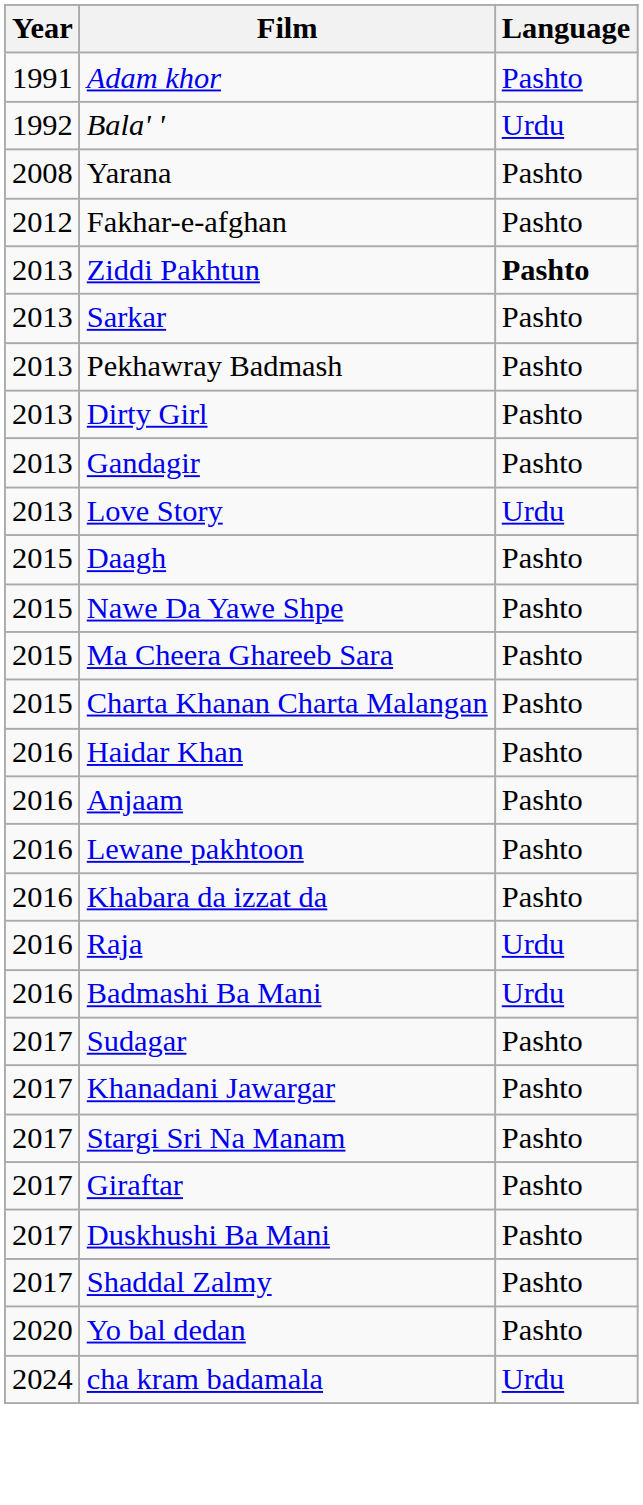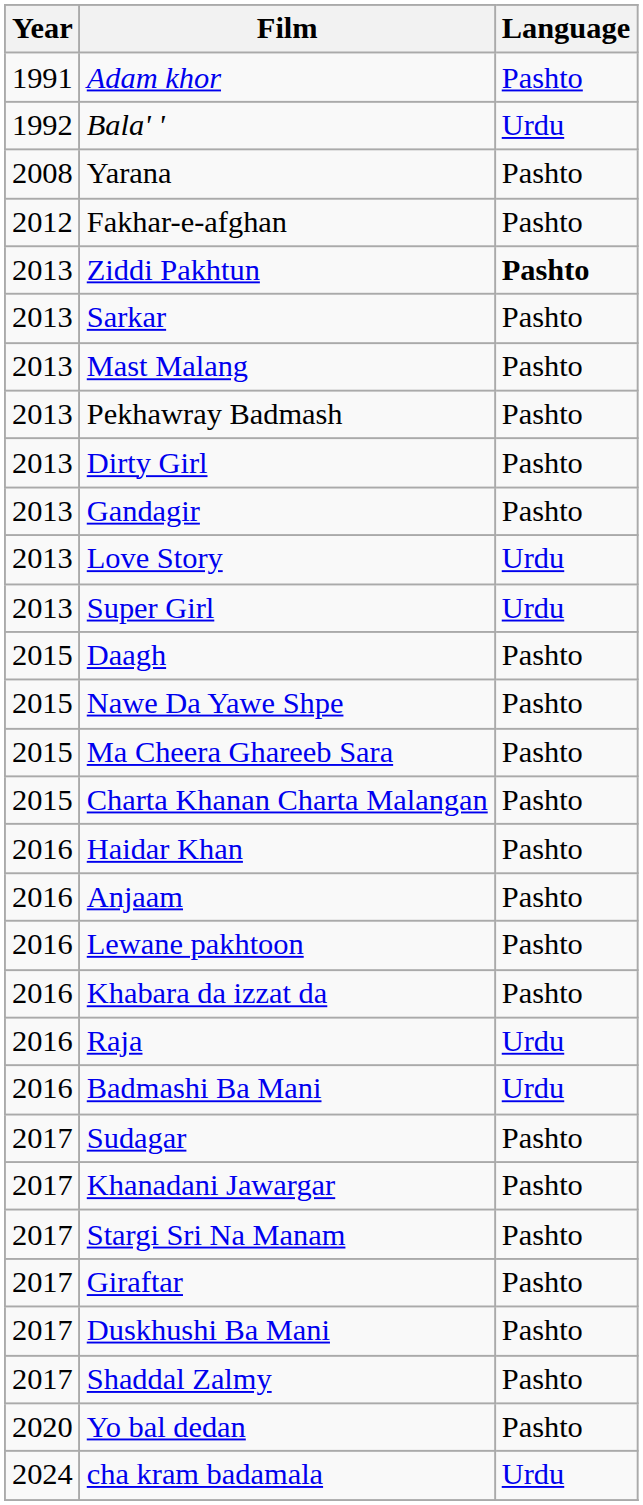+ row: 2013 | Mast Malang | Pashto
+ row: 2013 | Super Girl | Urdu
